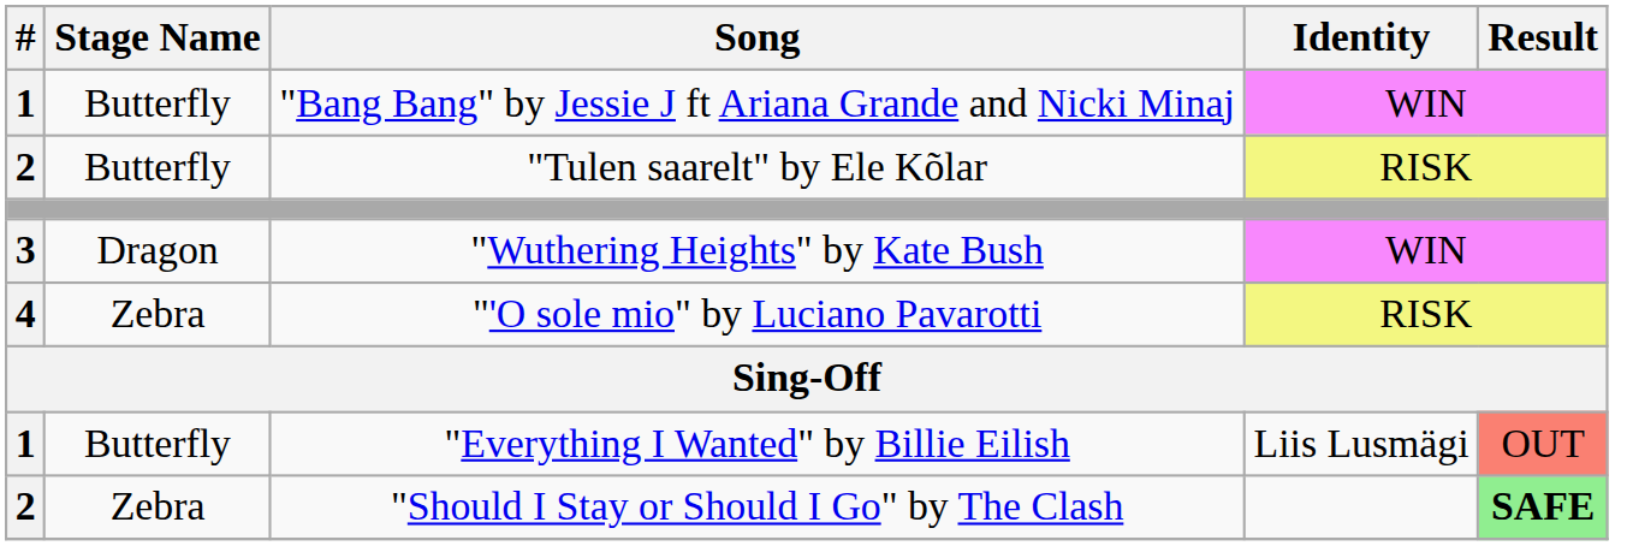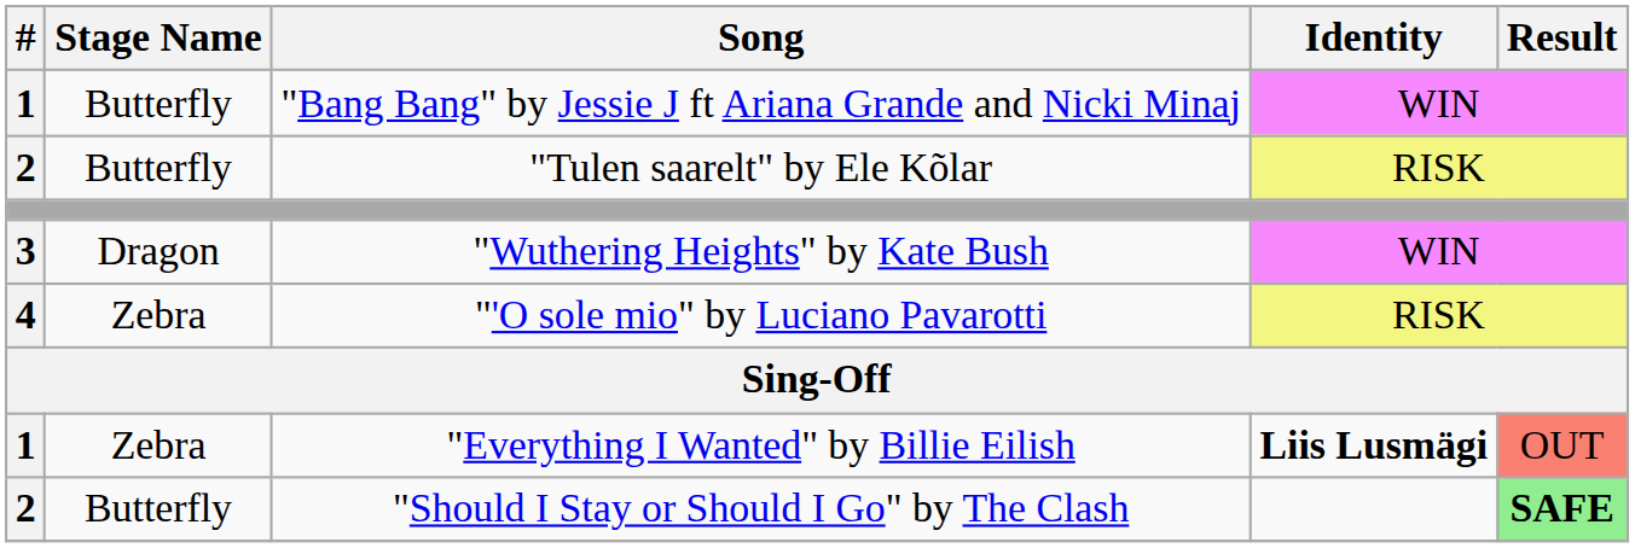"Everything I Wanted" by Billie Eilish | Stage Name: Butterfly -> Zebra
"Everything I Wanted" by Billie Eilish | Identity: normal -> bold
"Should I Stay or Should I Go" by The Clash | Stage Name: Zebra -> Butterfly
